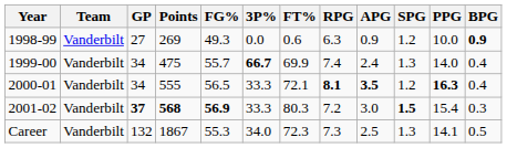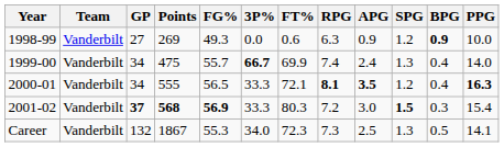columns swapped: BPG <-> PPG
